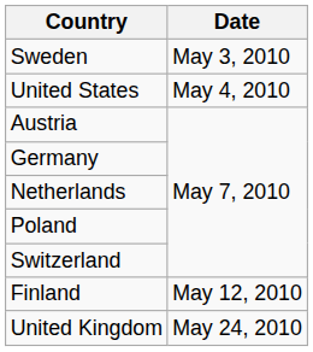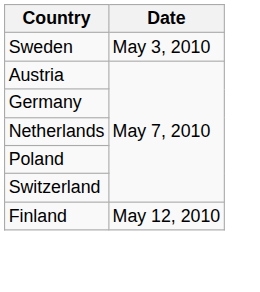- row: United States | May 4, 2010
- row: United Kingdom | May 24, 2010
